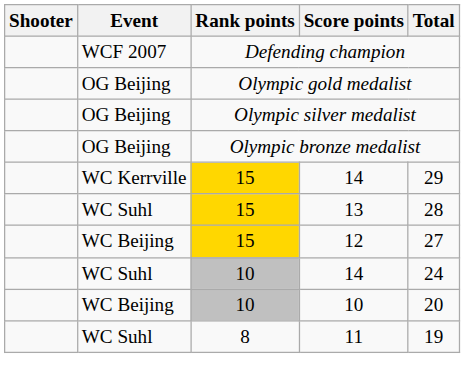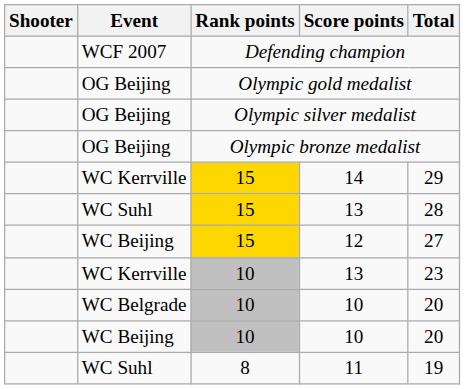- row: WC Suhl | 10 | 14 | 24
+ row: WC Kerrville | 10 | 13 | 23
+ row: WC Belgrade | 10 | 10 | 20
